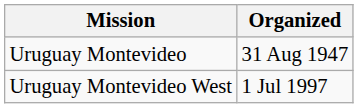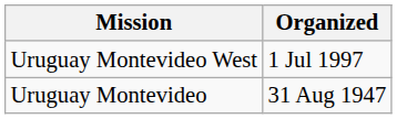rows swapped: Uruguay Montevideo <-> Uruguay Montevideo West
